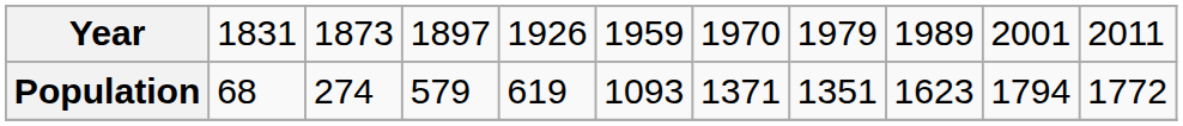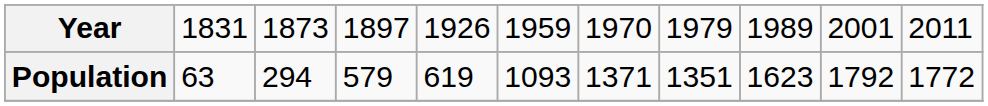Population | column 2: 68 -> 63
Population | column 3: 274 -> 294
Population | column 10: 1794 -> 1792
